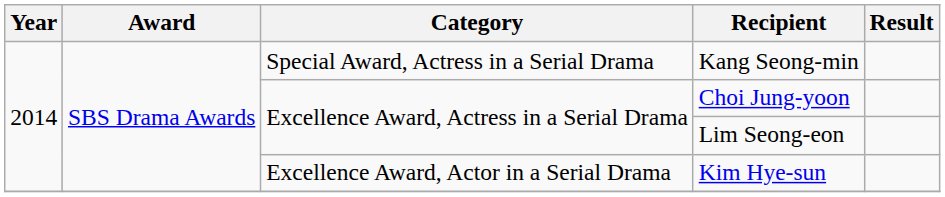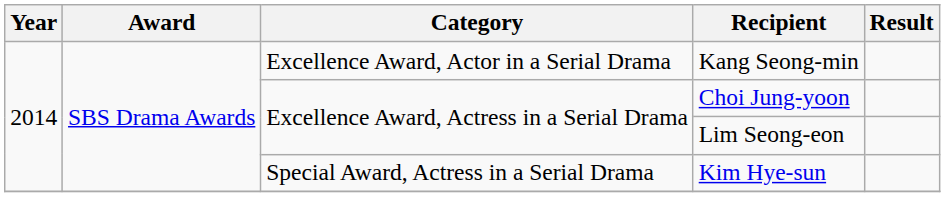Kang Seong-min | Category: Special Award, Actress in a Serial Drama -> Excellence Award, Actor in a Serial Drama
Kim Hye-sun | Category: Excellence Award, Actor in a Serial Drama -> Special Award, Actress in a Serial Drama
